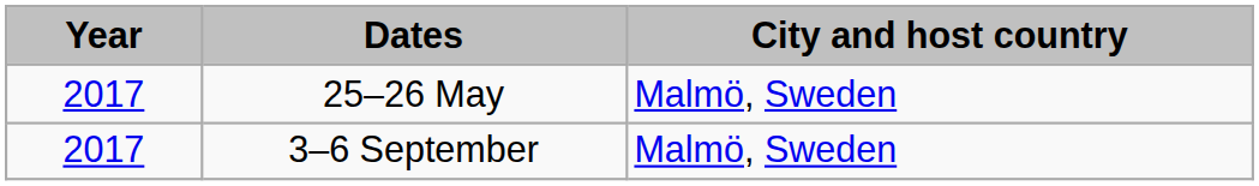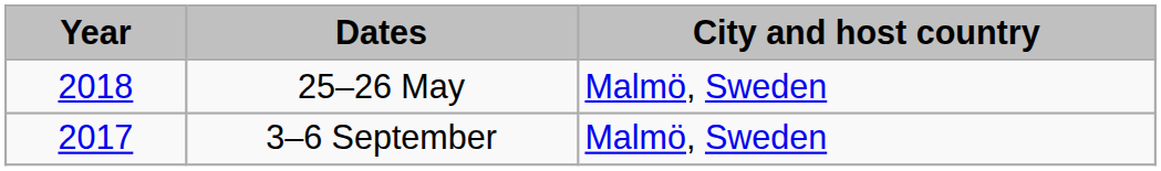25–26 May | Year: 2017 -> 2018
